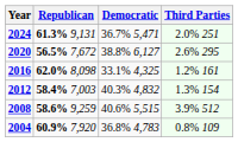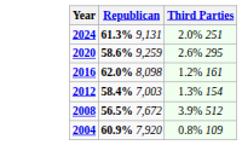- column: Democratic | 36.7% 5,471 | 38.8% 6,127 | 33.1% 4,325 | 40.3% 4,832 | 40.6% 5,515 | 36.8% 4,783
2020 | Republican: 56.5% 7,672 -> 58.6% 9,259
2008 | Republican: 58.6% 9,259 -> 56.5% 7,672
